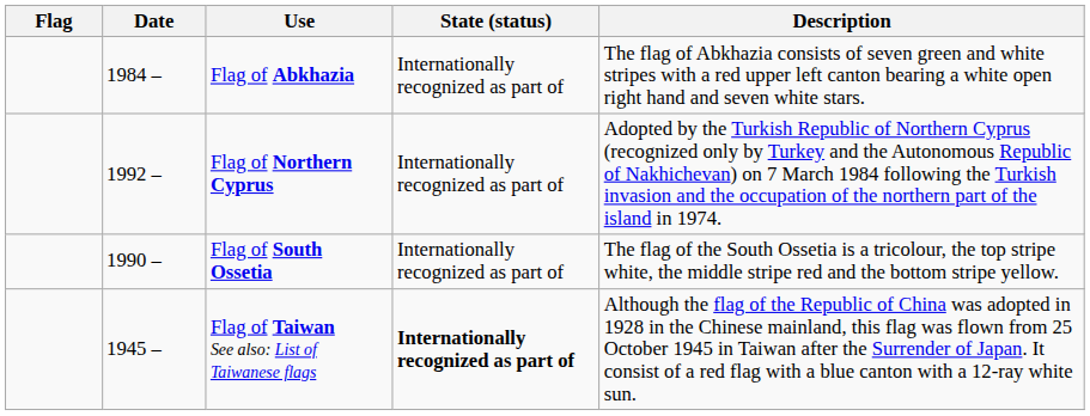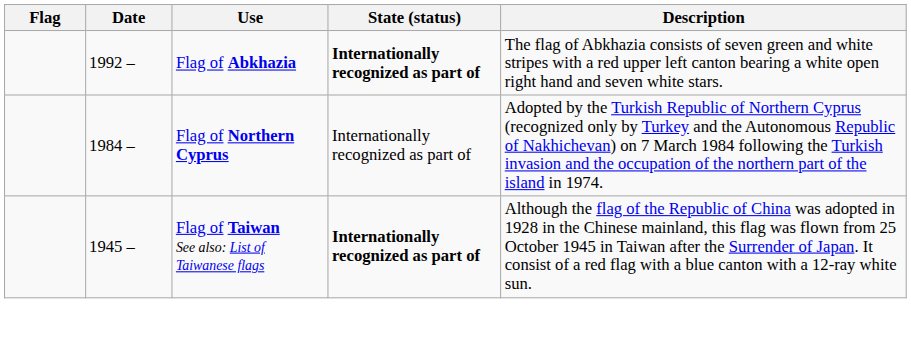Flag of Abkhazia | Date: 1984 – -> 1992 –
Flag of Abkhazia | State (status): normal -> bold
Flag of Northern Cyprus | Date: 1992 – -> 1984 –
- row: 1990 – | Flag of South Ossetia | Internationally recognized as part of | The flag of the South Ossetia is a tricolour, the top stripe white, the middle stripe red and the bottom stripe yellow.
